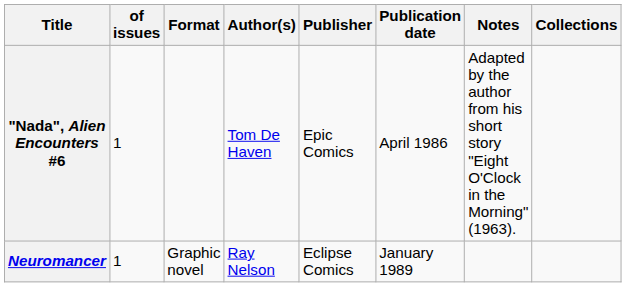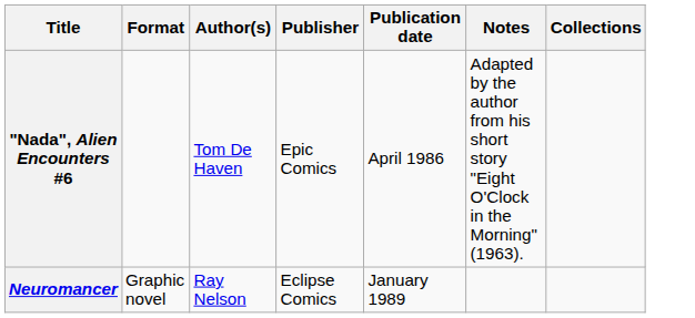- column: of issues | 1 | 1
